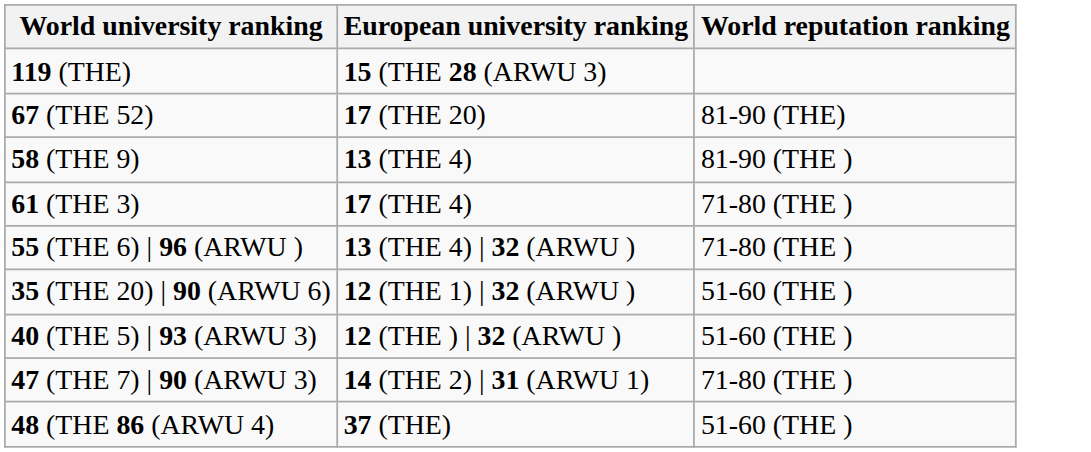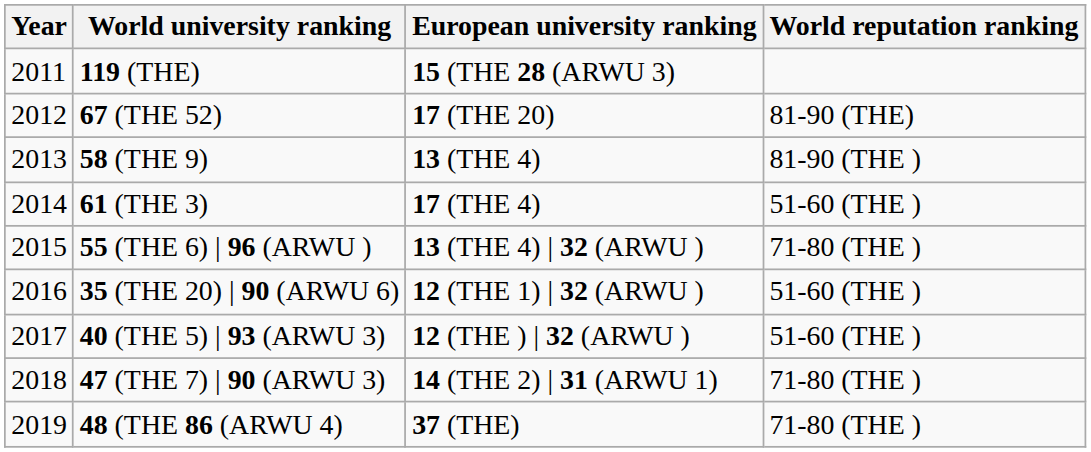+ column: Year | 2011 | 2012 | 2013 | 2014 | 2015 | 2016 | 2017 | 2018 | 2019
61 (THE 3) | World reputation ranking: 71-80 (THE ) -> 51-60 (THE )
48 (THE 86 (ARWU 4) | World reputation ranking: 51-60 (THE ) -> 71-80 (THE )
